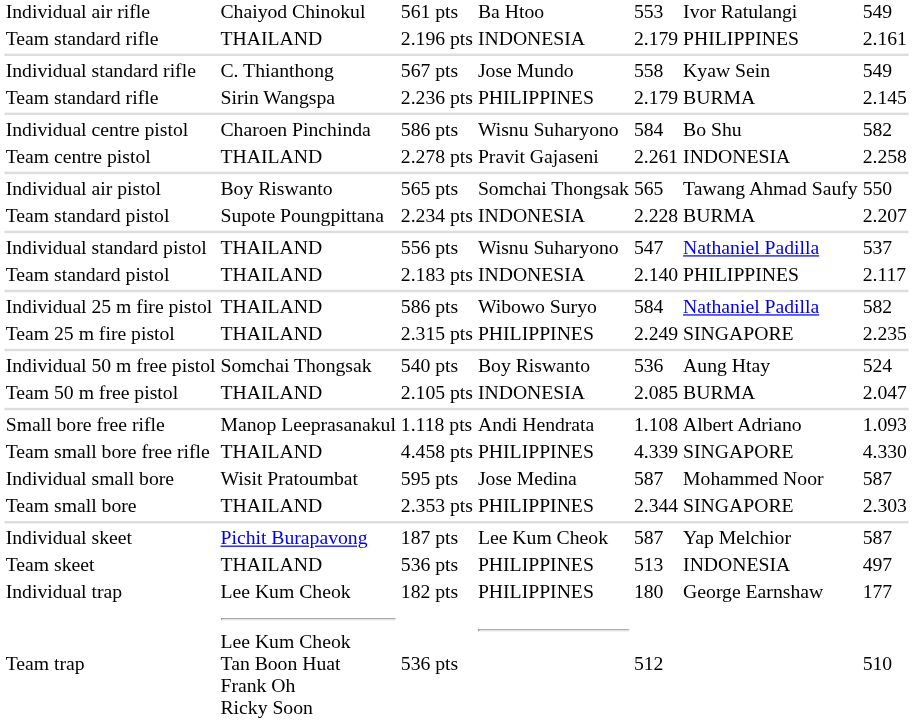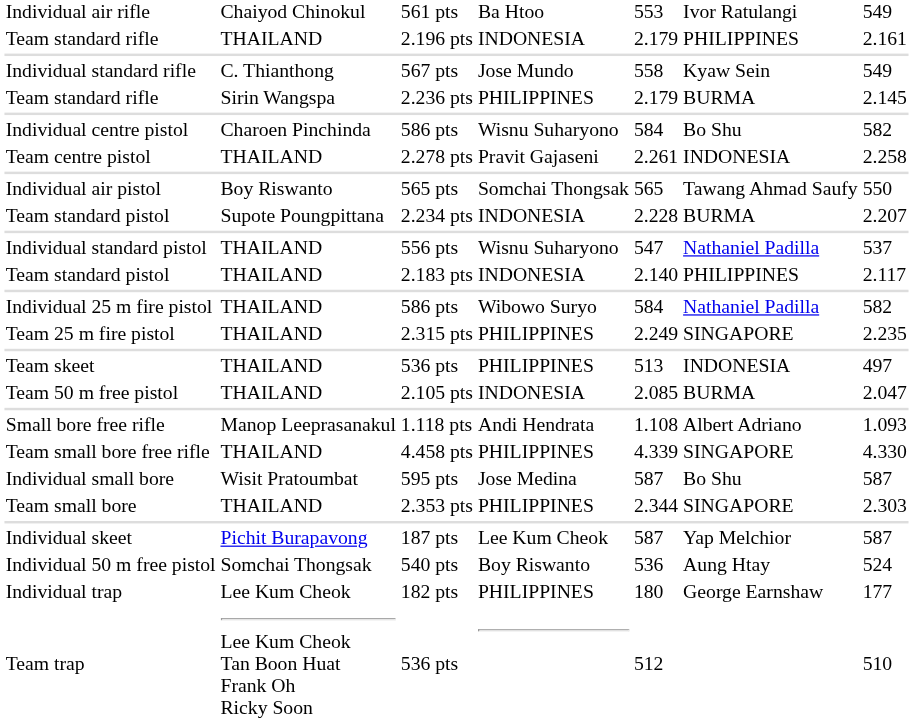rows swapped: Individual 50 m free pistol <-> Team skeet
Individual small bore | column 6: Mohammed Noor -> Bo Shu
